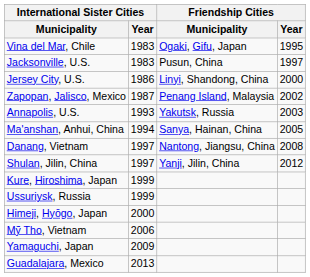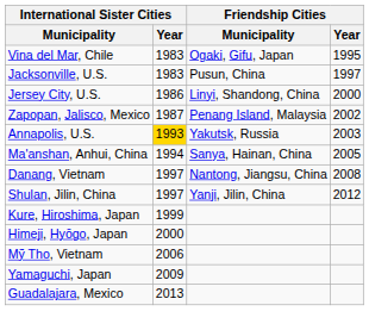Annapolis, U.S. | International Sister Cities / Year: no background -> gold background
- row: Ussuriysk, Russia | 1999
